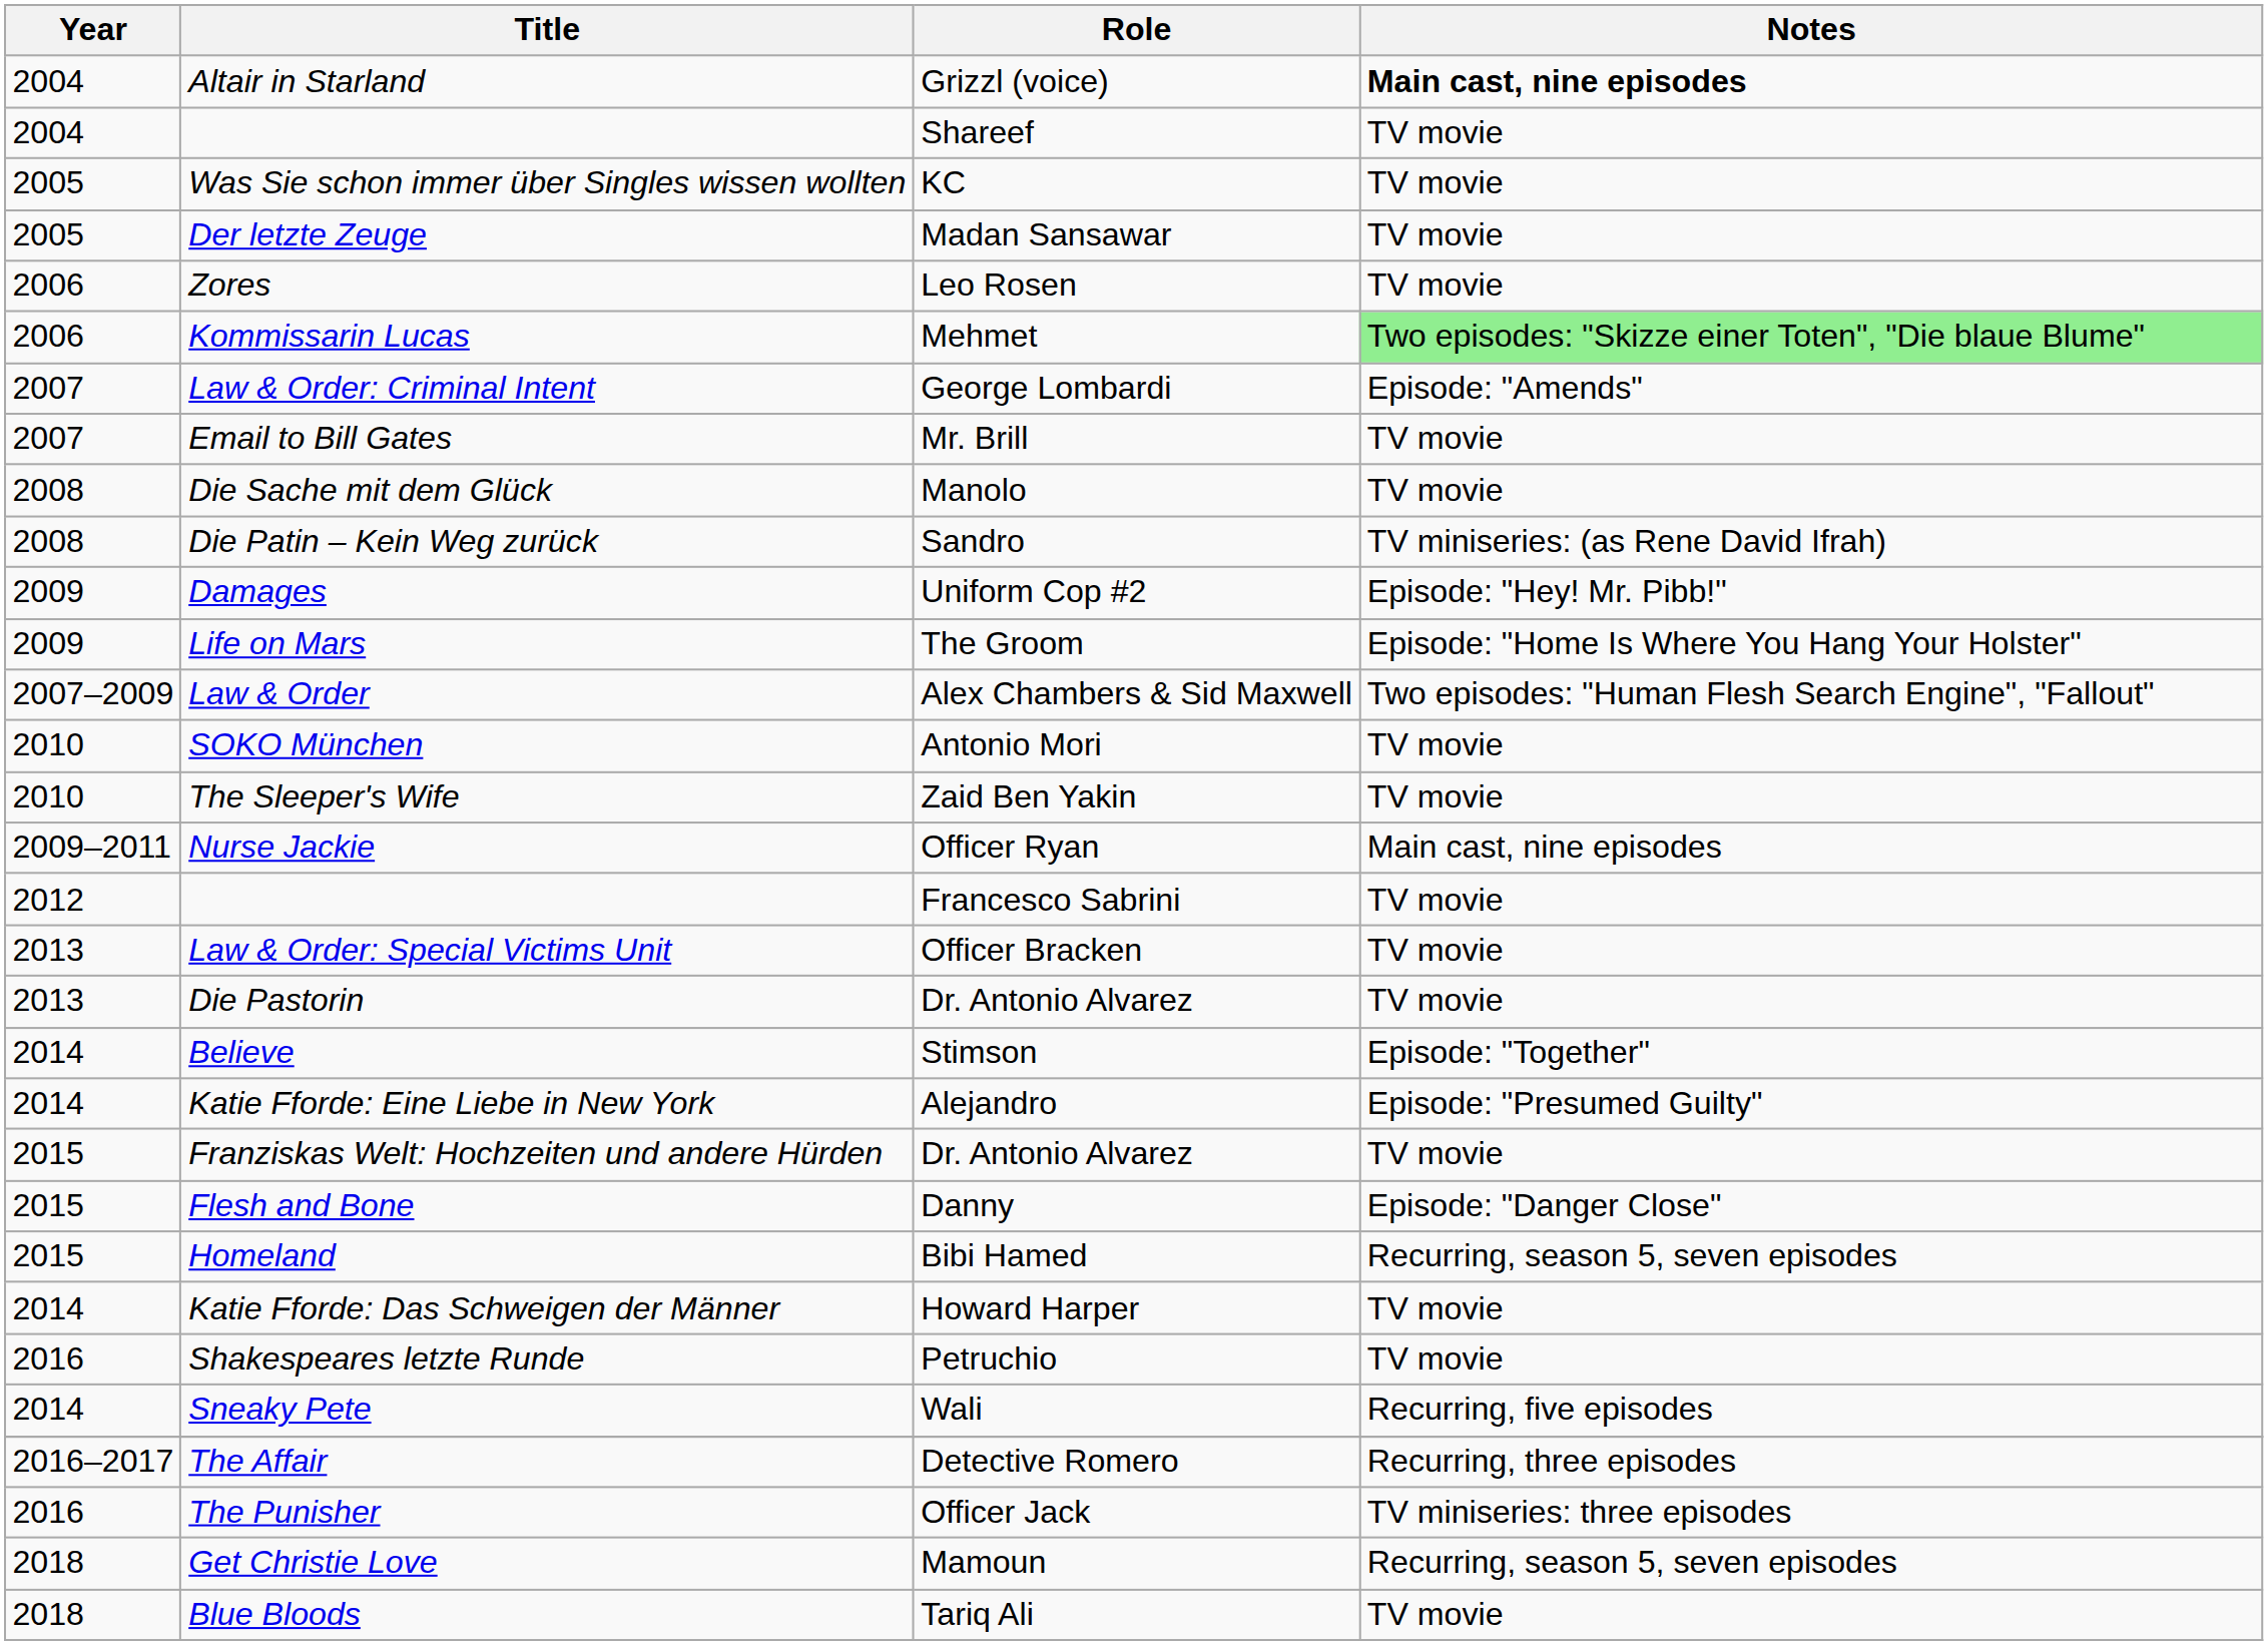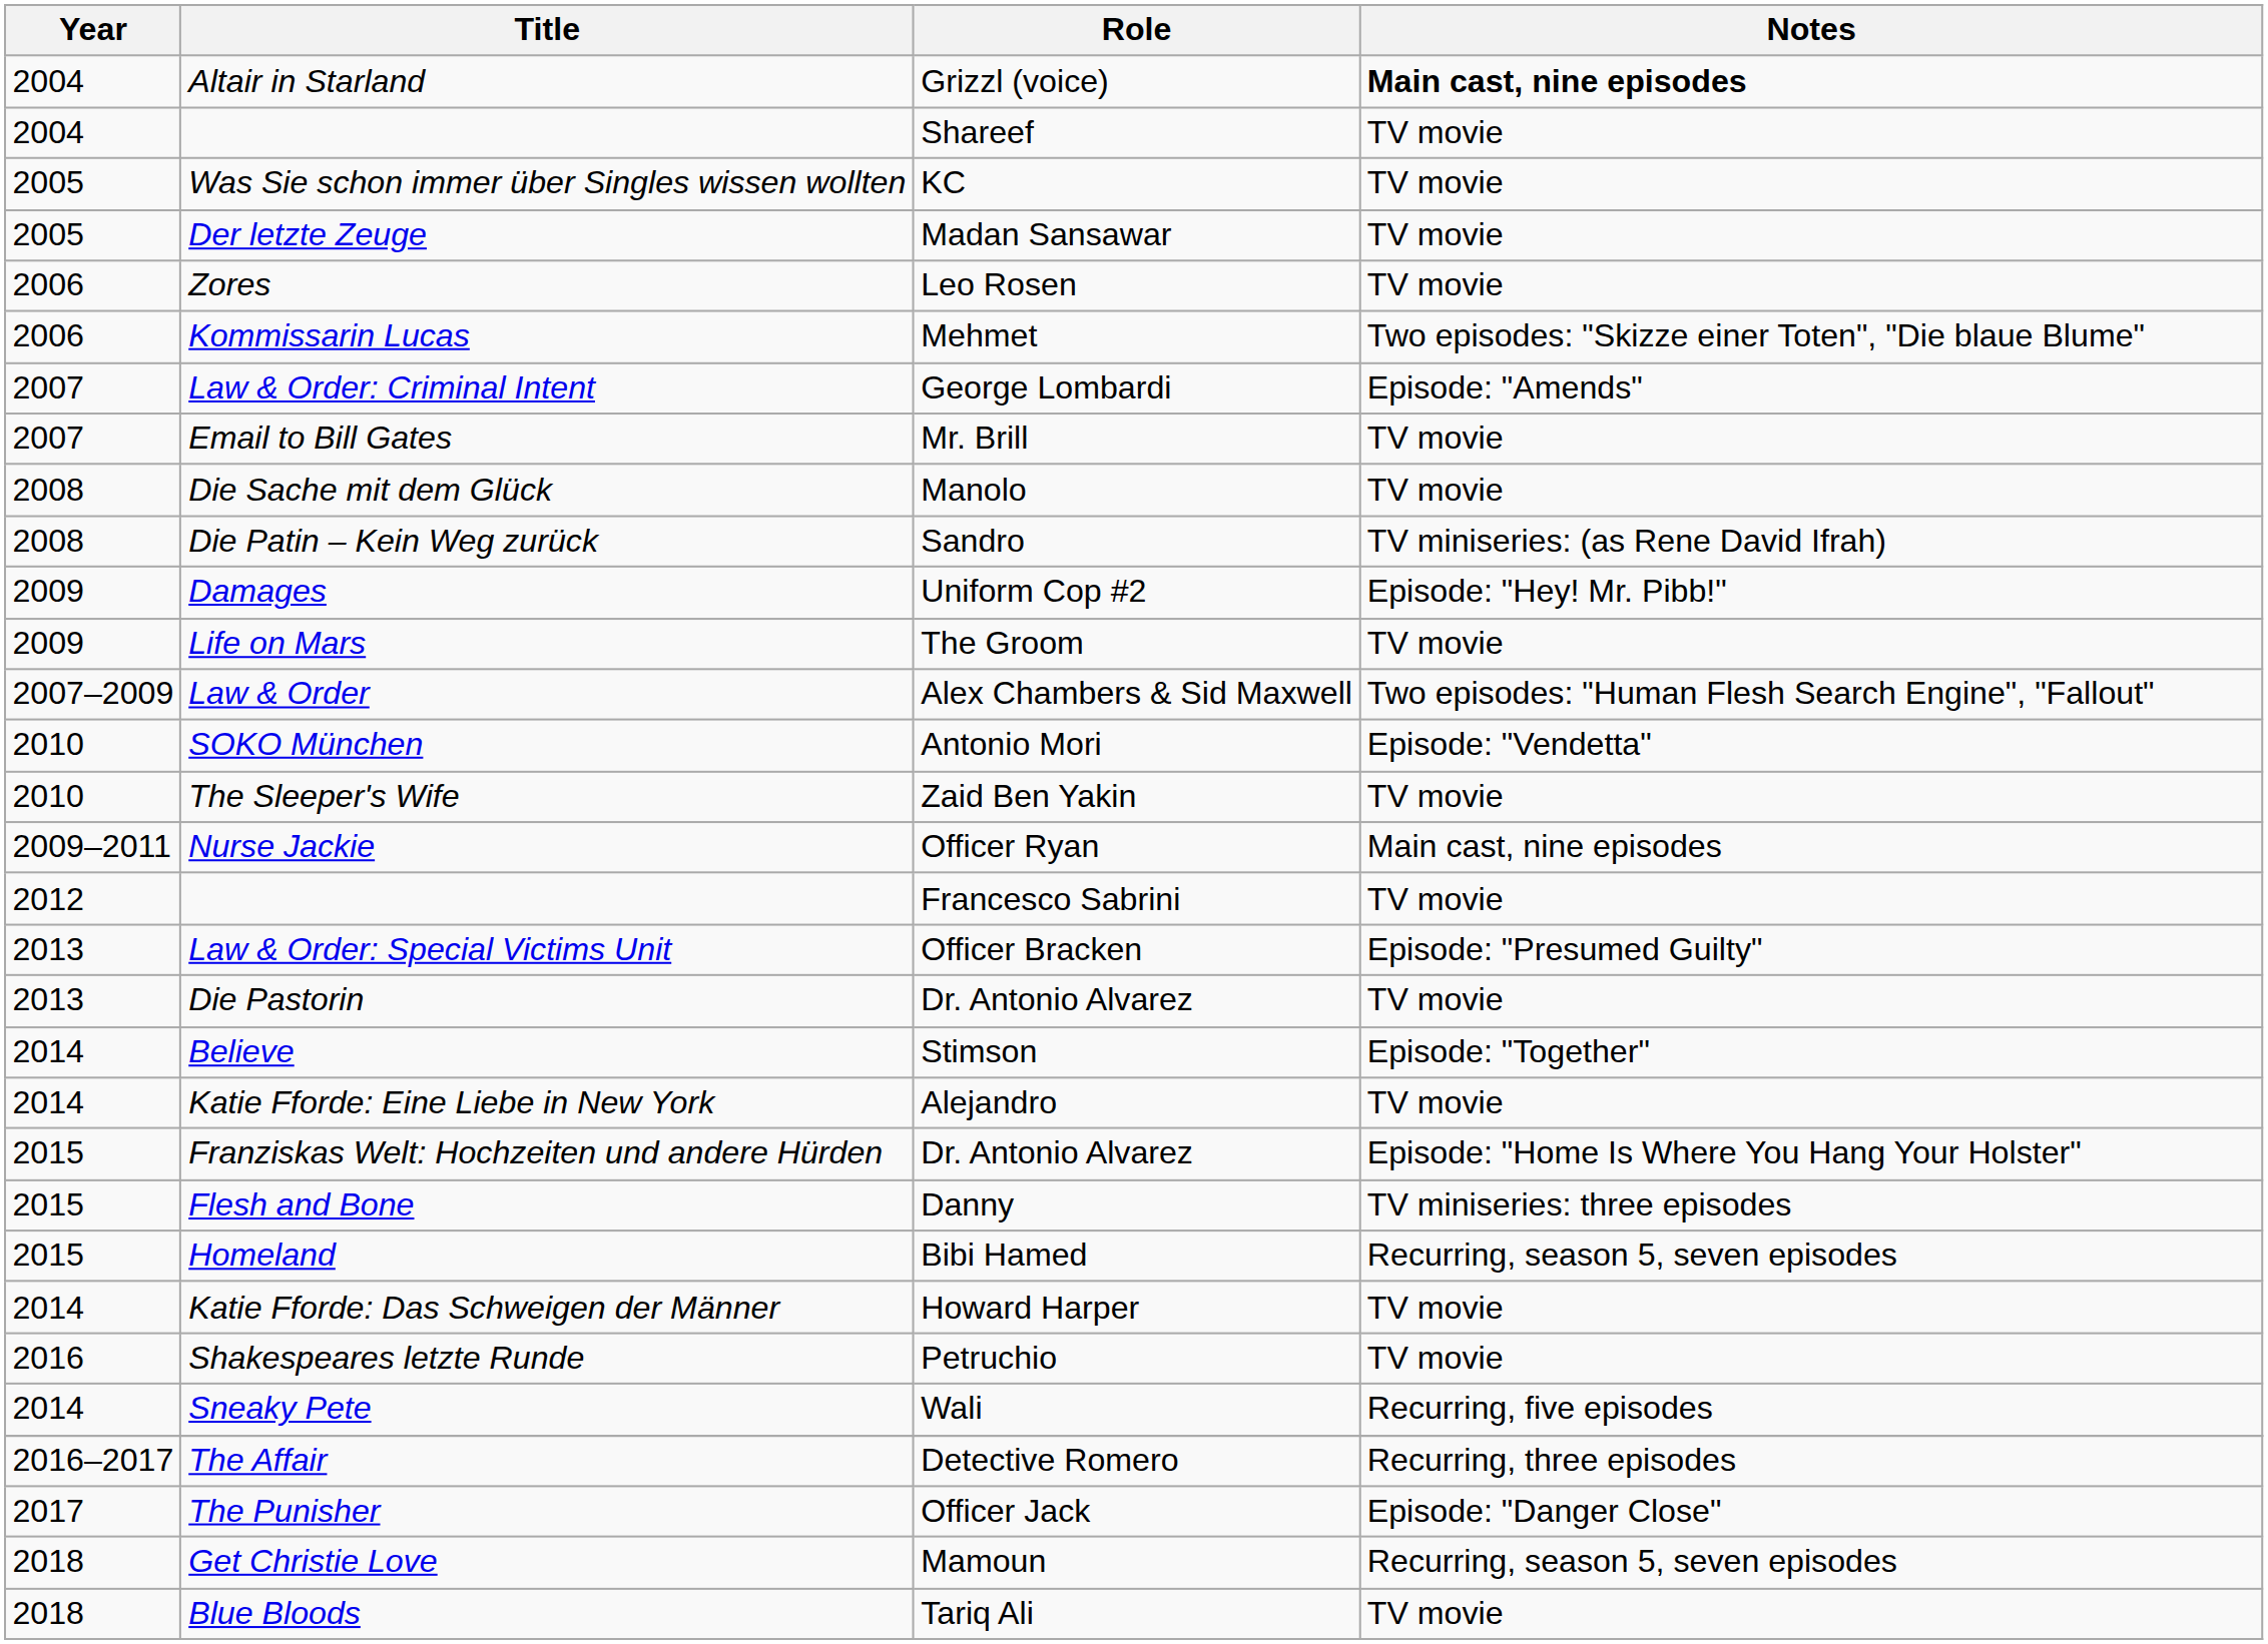Kommissarin Lucas | Notes: lightgreen background -> no background
Life on Mars | Notes: Episode: "Home Is Where You Hang Your Holster" -> TV movie
SOKO München | Notes: TV movie -> Episode: "Vendetta"
Law & Order: Special Victims Unit | Notes: TV movie -> Episode: "Presumed Guilty"
Katie Fforde: Eine Liebe in New York | Notes: Episode: "Presumed Guilty" -> TV movie
Franziskas Welt: Hochzeiten und andere Hürden | Notes: TV movie -> Episode: "Home Is Where You Hang Your Holster"
Flesh and Bone | Notes: Episode: "Danger Close" -> TV miniseries: three episodes
The Punisher | Year: 2016 -> 2017
The Punisher | Notes: TV miniseries: three episodes -> Episode: "Danger Close"
